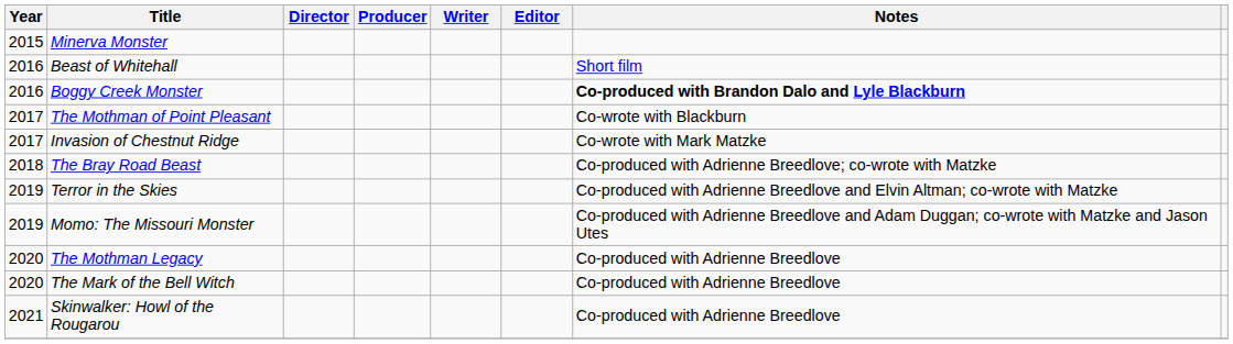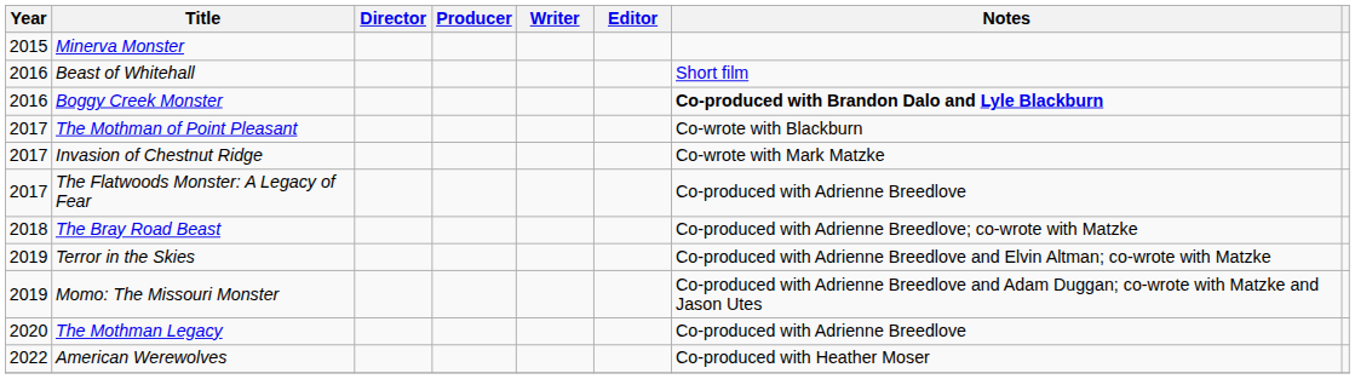+ row: 2017 | The Flatwoods Monster: A Legacy of Fear | Co-produced with Adrienne Breedlove
- row: 2020 | The Mark of the Bell Witch | Co-produced with Adrienne Breedlove
- row: 2021 | Skinwalker: Howl of the Rougarou | Co-produced with Adrienne Breedlove
+ row: 2022 | American Werewolves | Co-produced with Heather Moser
